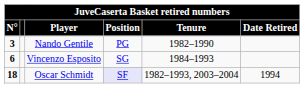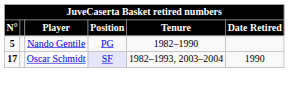Nando Gentile | N°: 3 -> 5
- row: 6 | Vincenzo Esposito | SG | 1984–1993
Oscar Schmidt | N°: 18 -> 17
Oscar Schmidt | Date Retired: 1994 -> 1990
